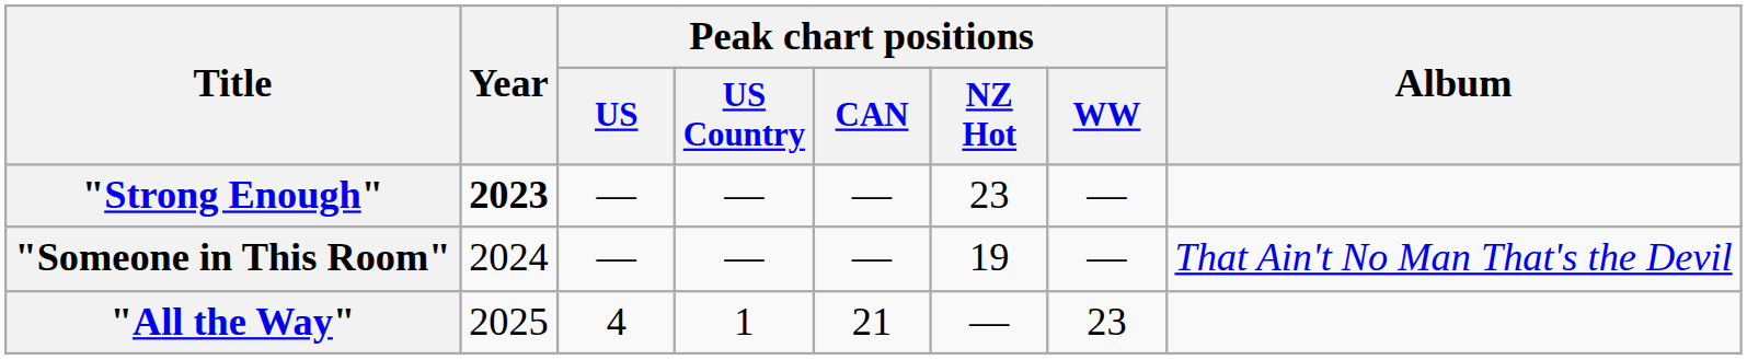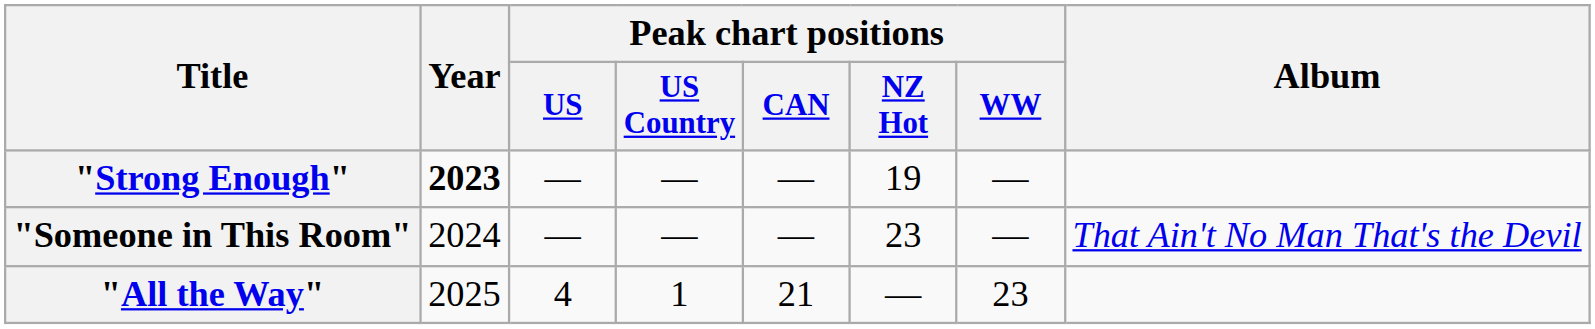"Strong Enough" | Peak chart positions / NZ Hot: 23 -> 19
"Someone in This Room" | Peak chart positions / NZ Hot: 19 -> 23
